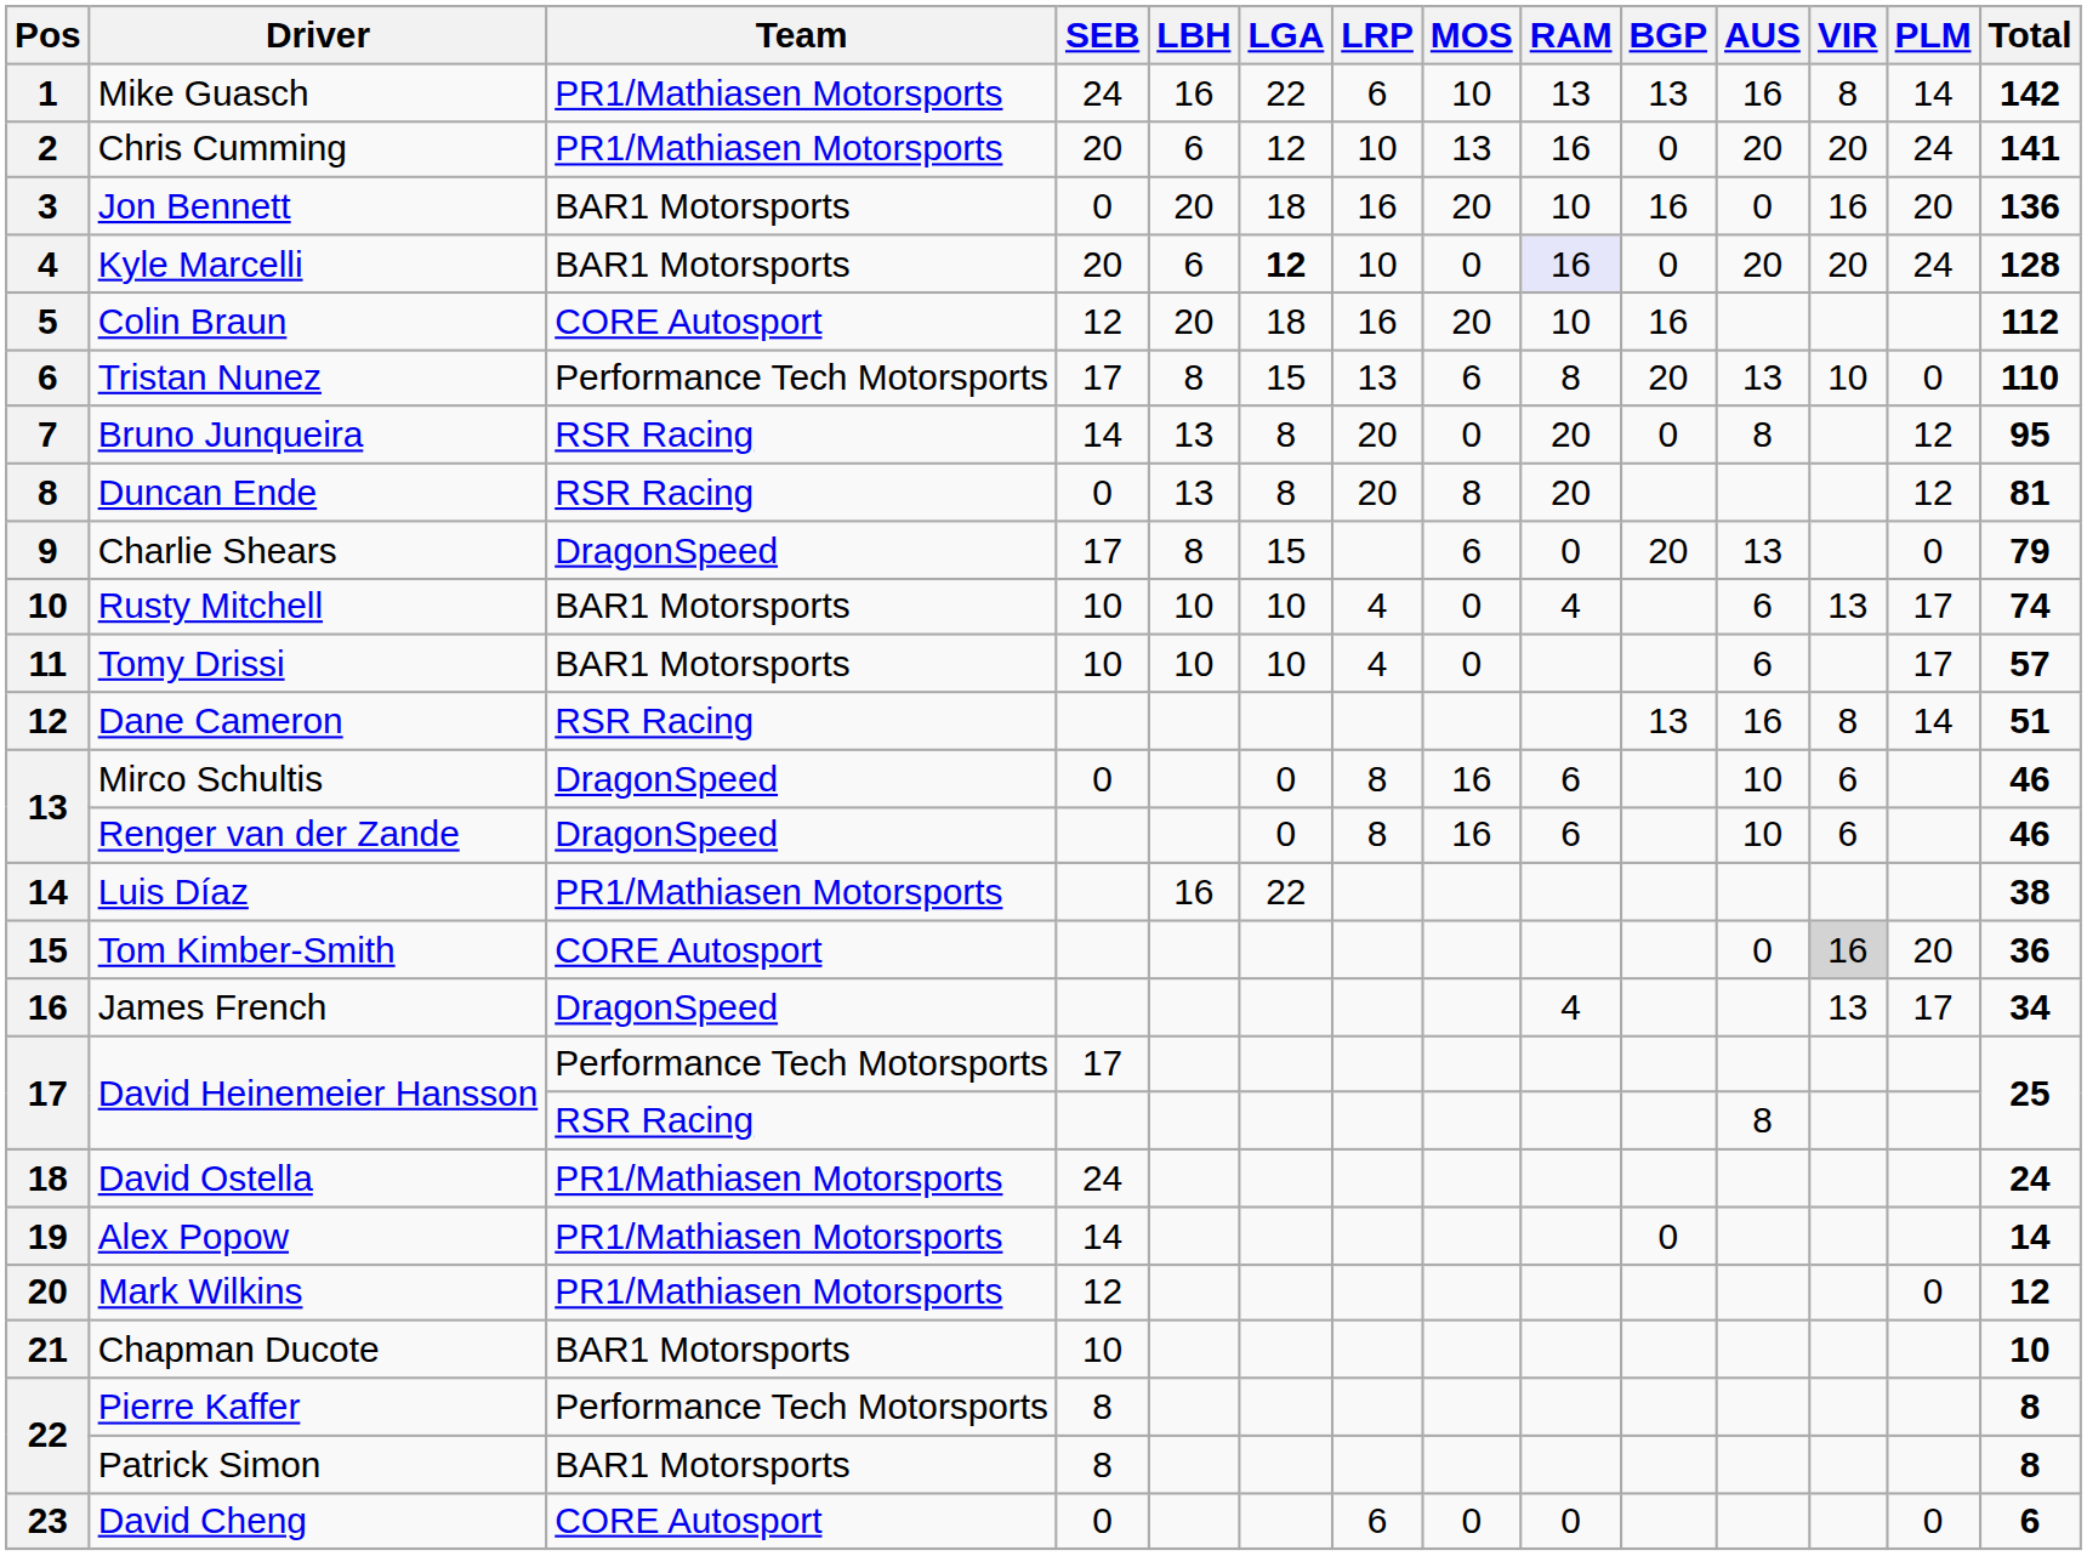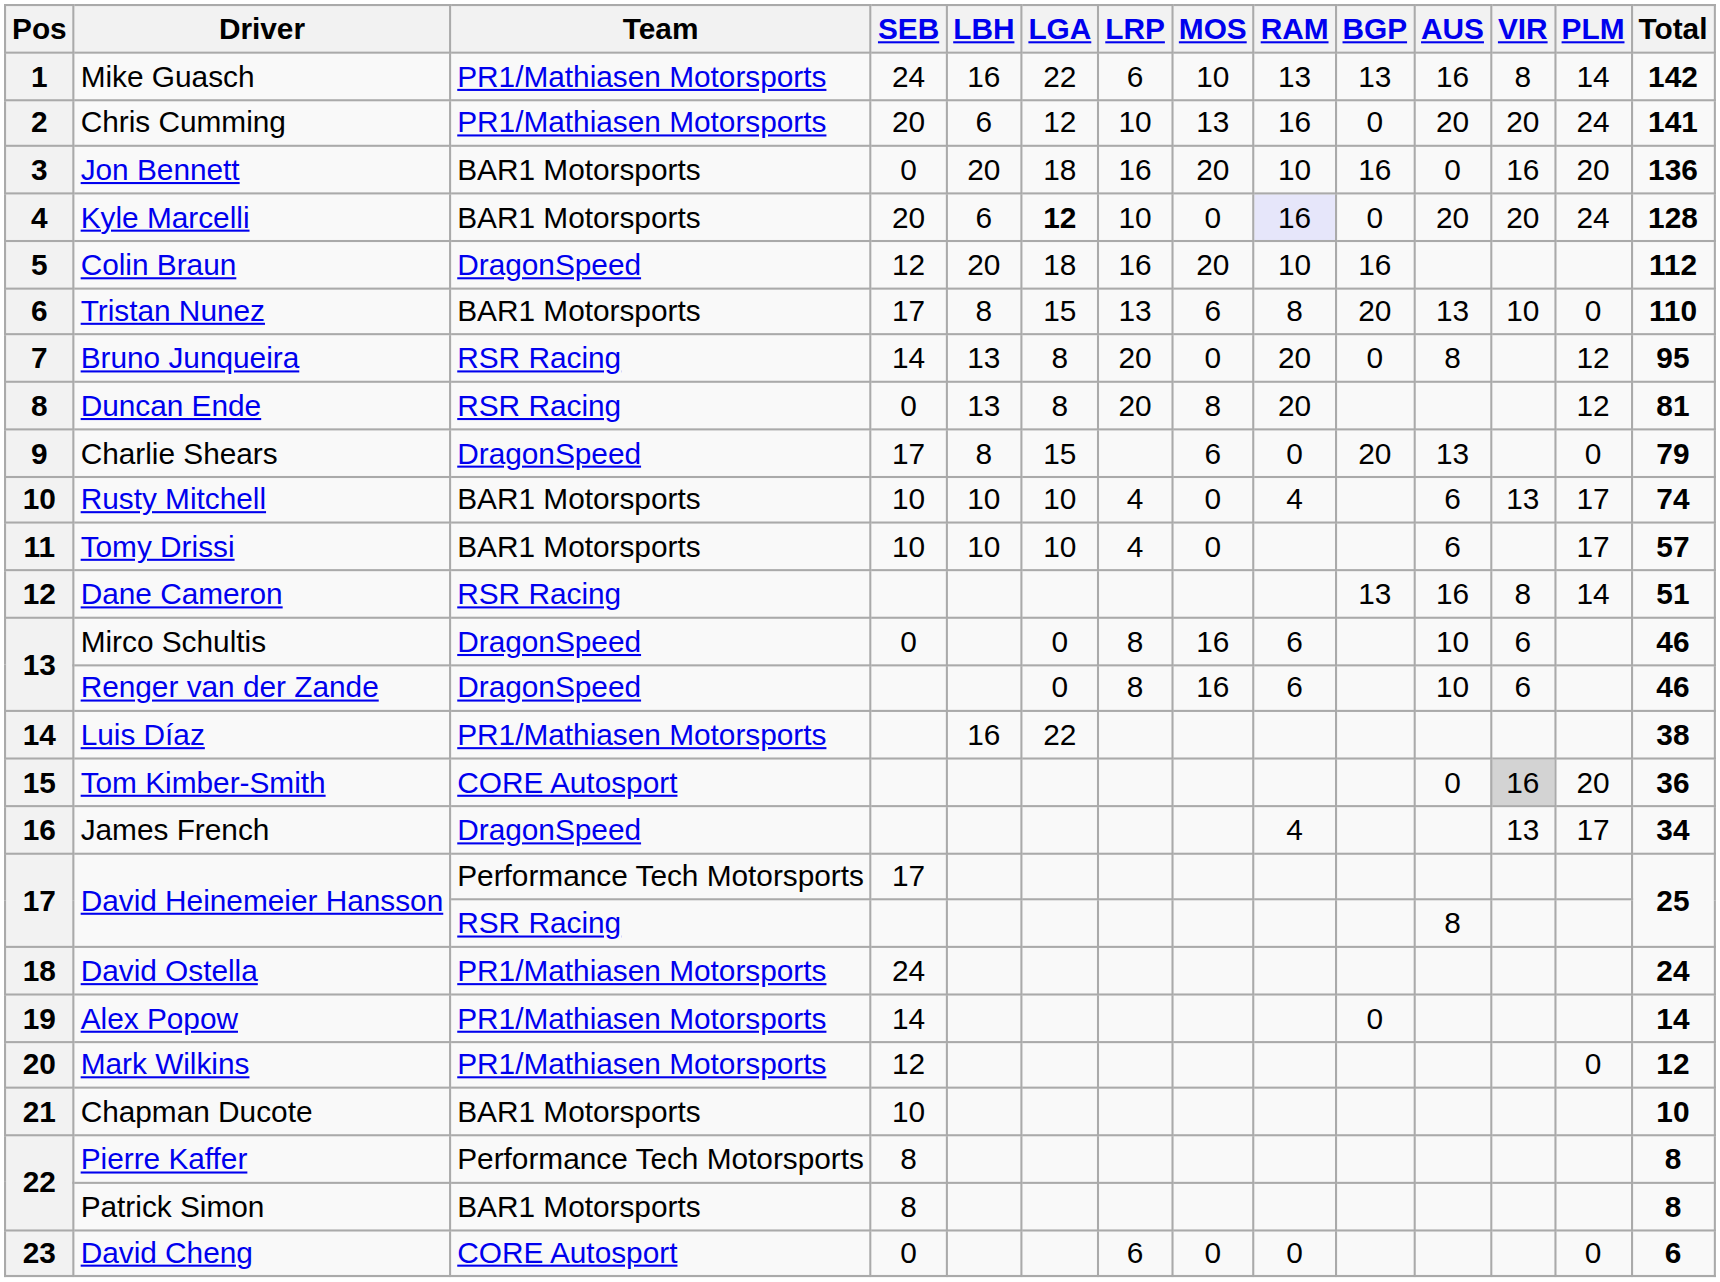Colin Braun | Team: CORE Autosport -> DragonSpeed
Tristan Nunez | Team: Performance Tech Motorsports -> BAR1 Motorsports
